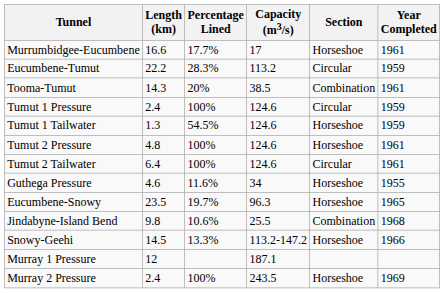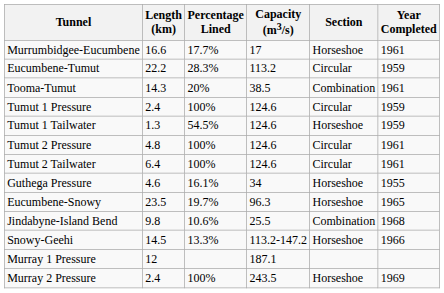Tumut 2 Pressure | Section: Horseshoe -> Circular
Guthega Pressure | Percentage Lined: 11.6% -> 16.1%
